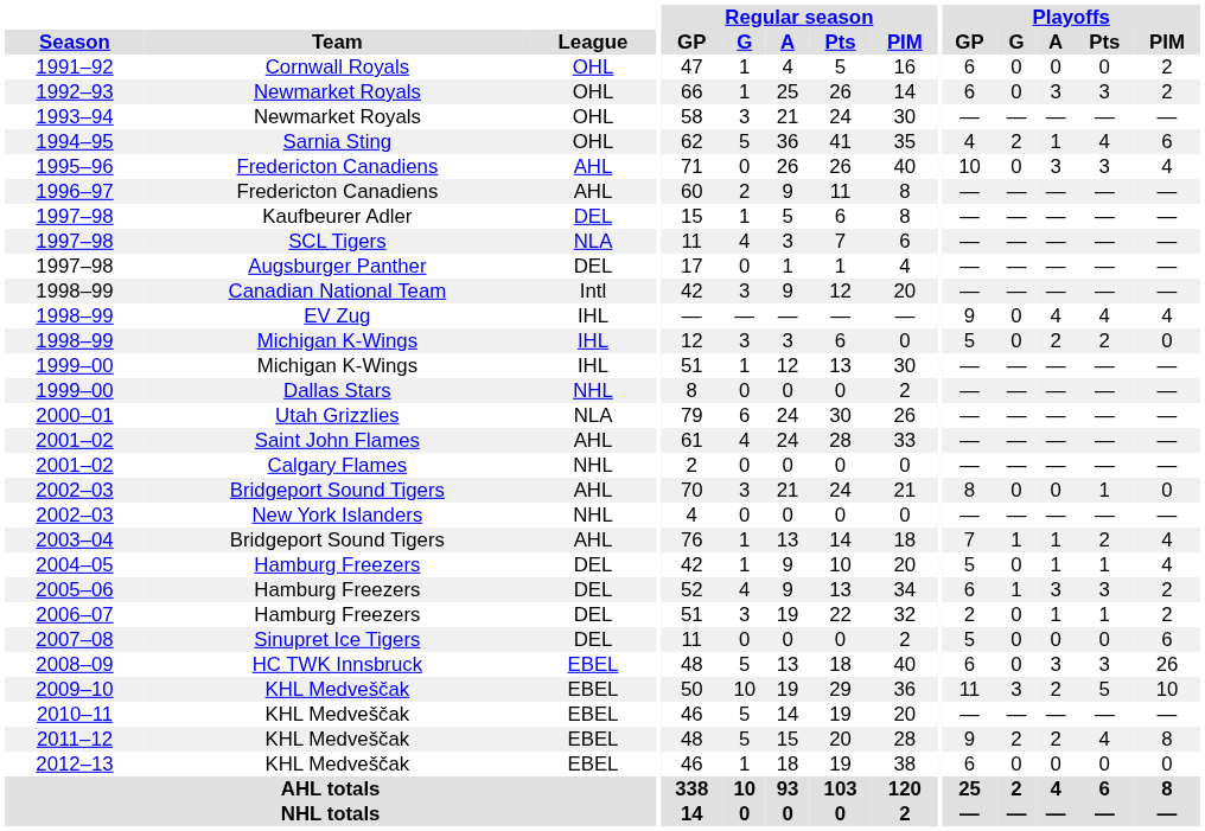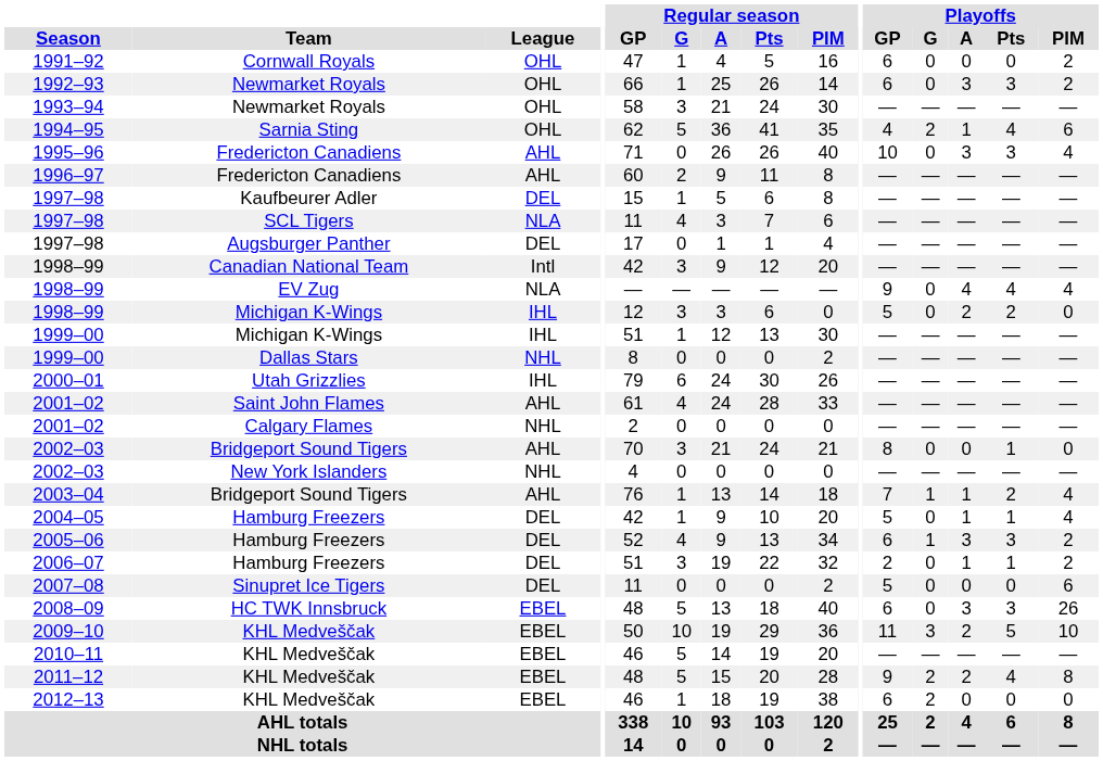1998–99 / EV Zug | League: IHL -> NLA
2000–01 | League: NLA -> IHL
2012–13 | Playoffs / G: 0 -> 2
